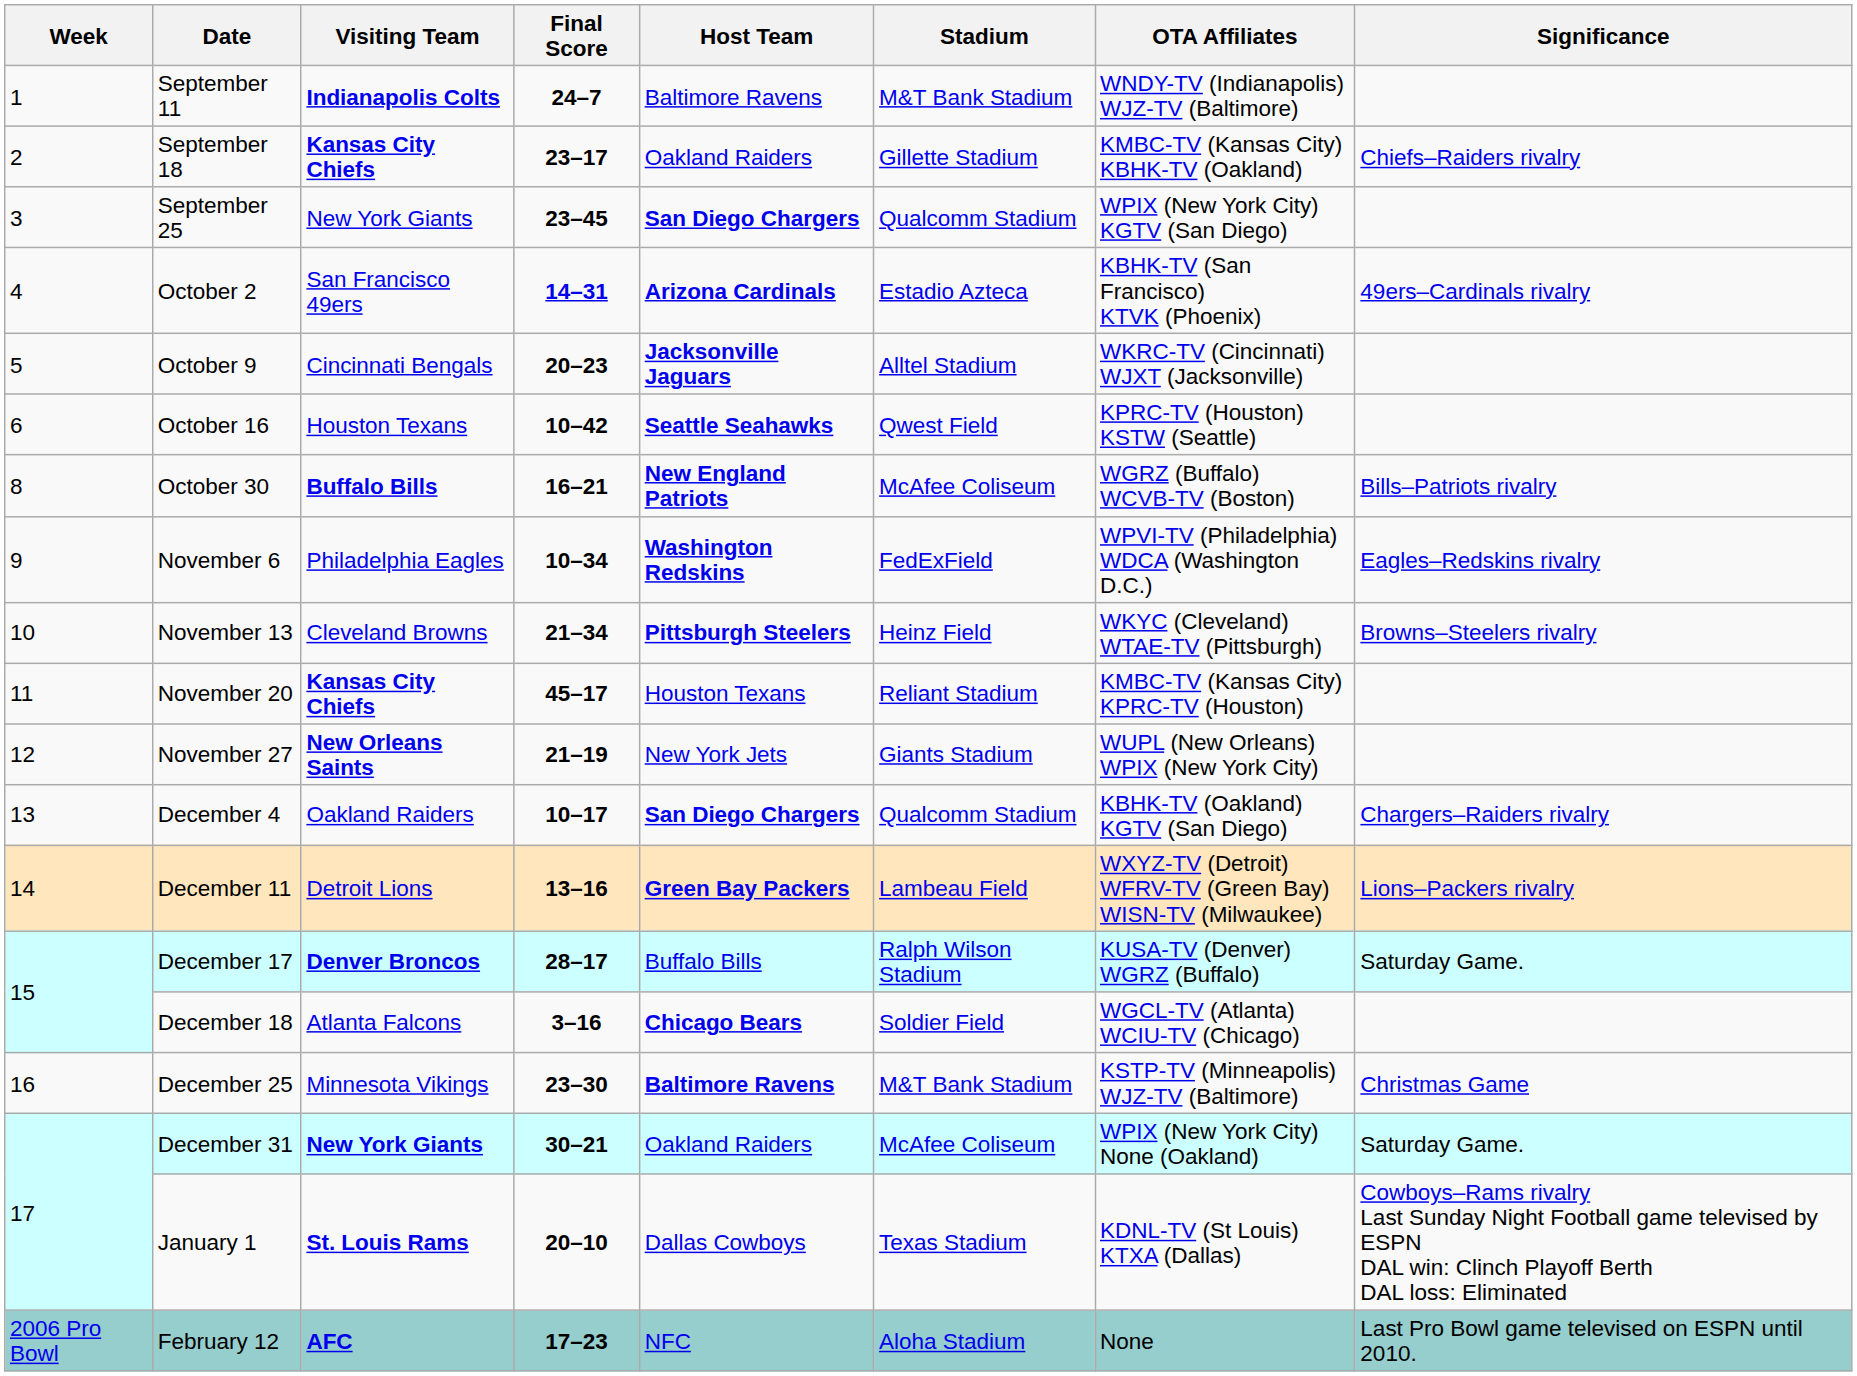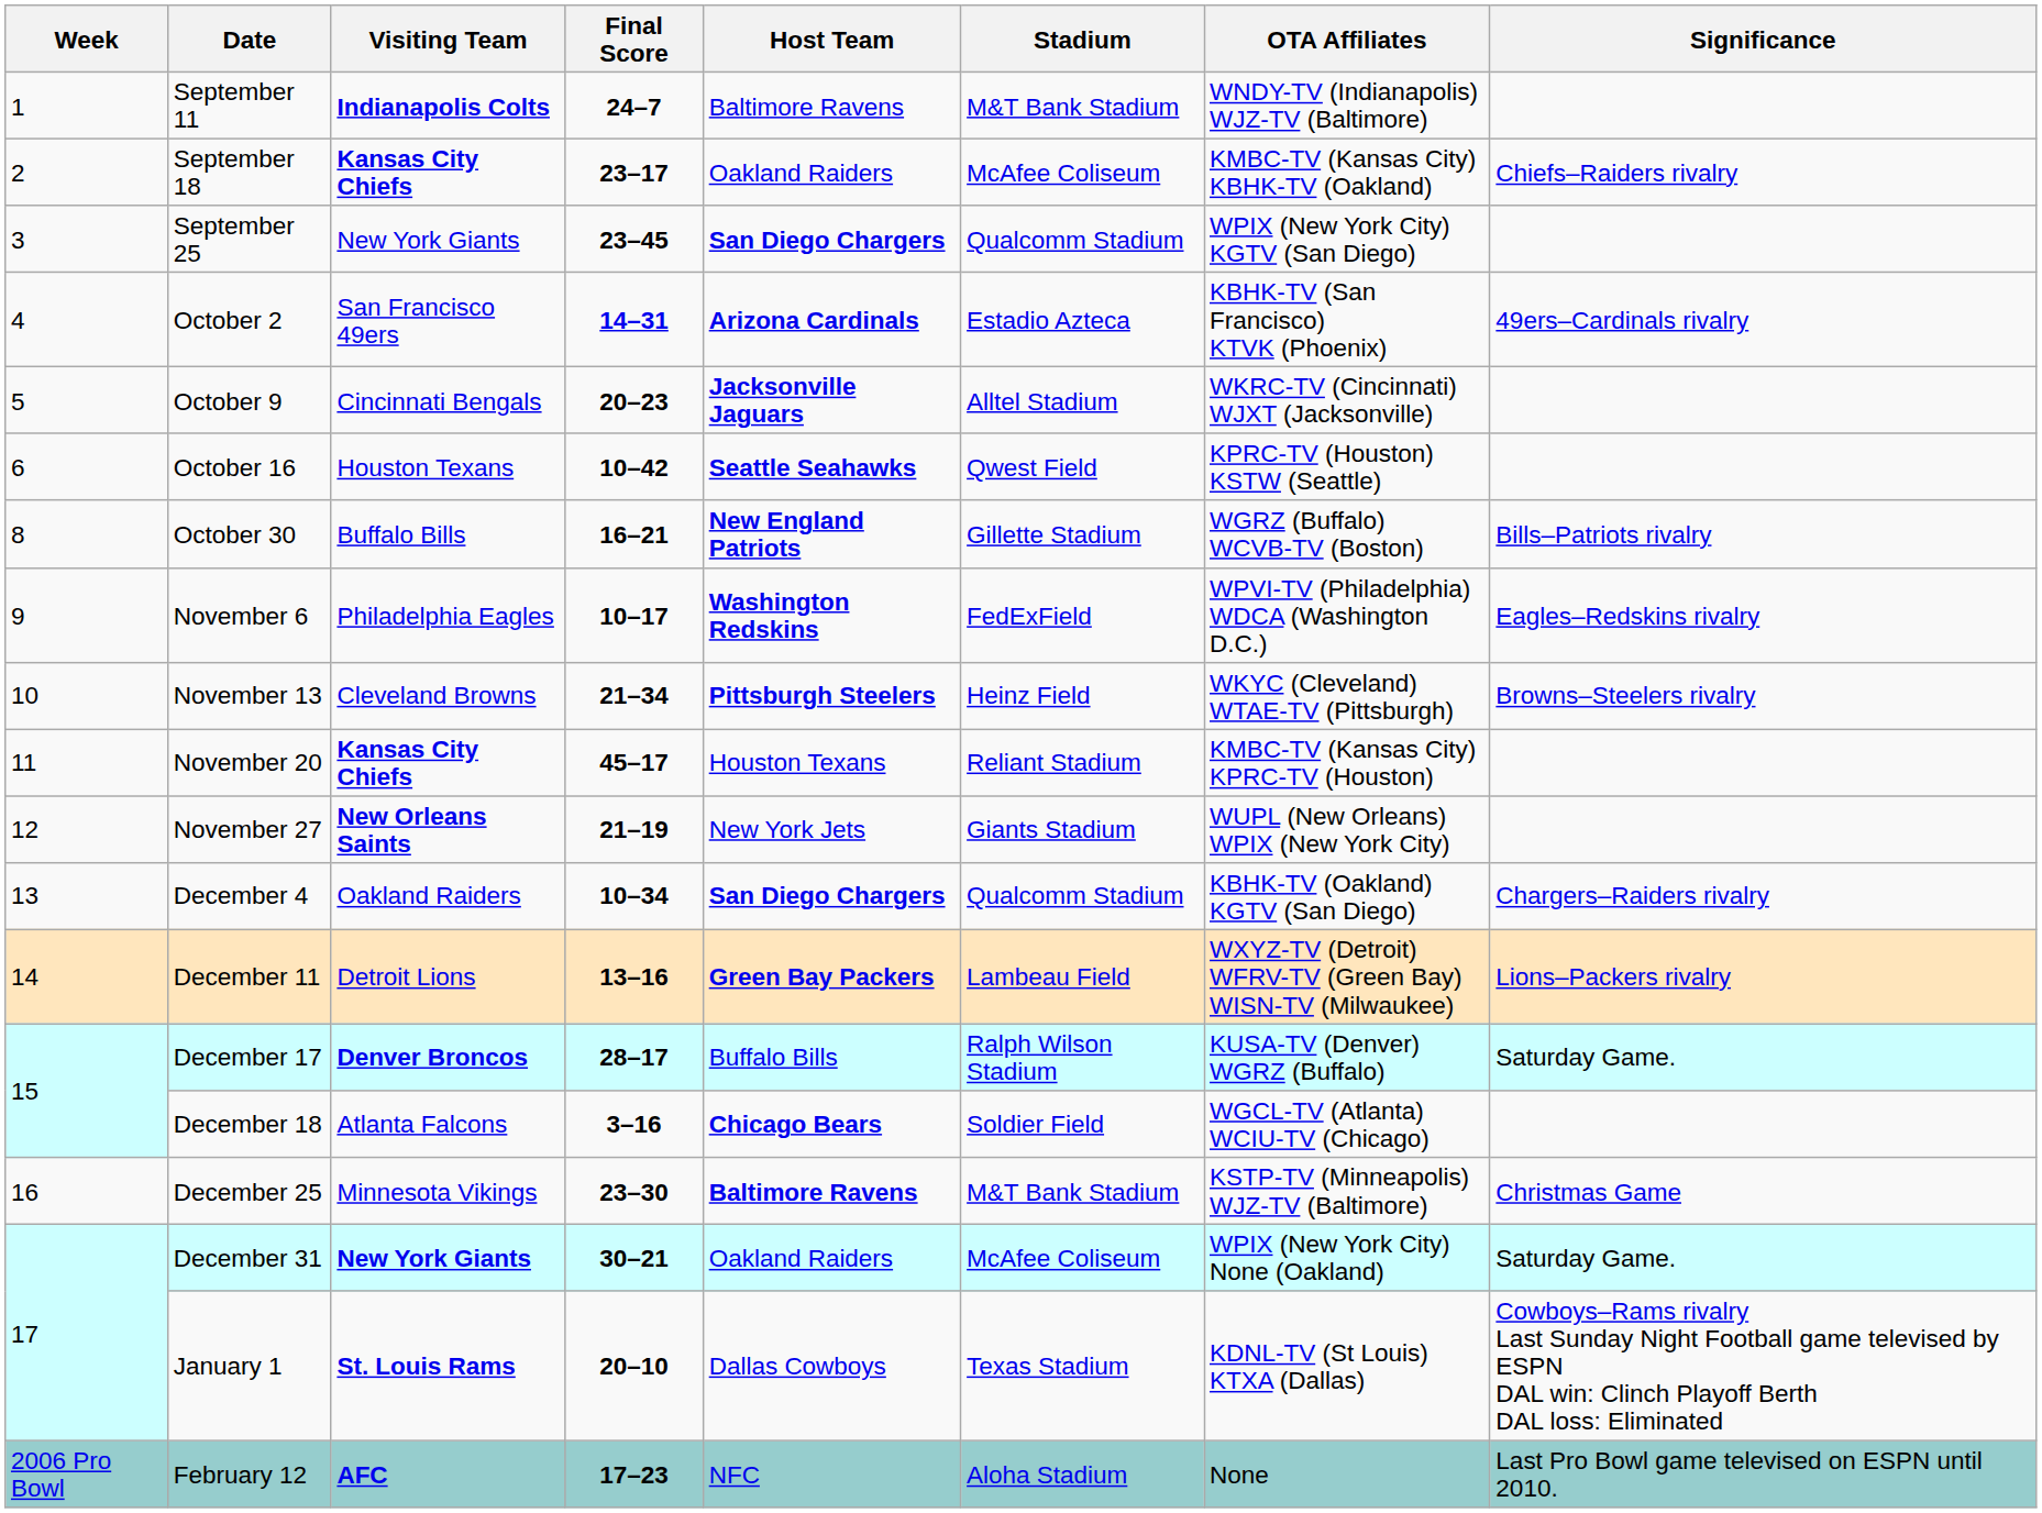September 18 | Stadium: Gillette Stadium -> McAfee Coliseum
October 30 | Visiting Team: bold -> normal
October 30 | Stadium: McAfee Coliseum -> Gillette Stadium
November 6 | Final Score: 10–34 -> 10–17
December 4 | Final Score: 10–17 -> 10–34
